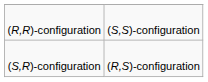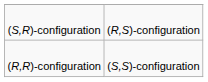rows swapped: (R,R)-configuration <-> (S,R)-configuration
